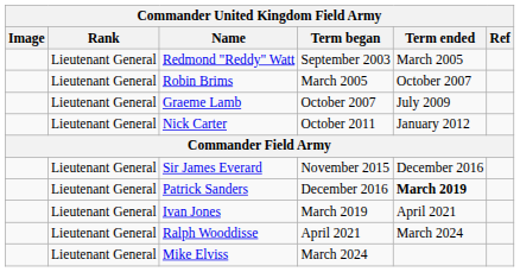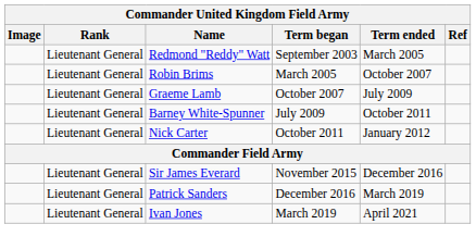+ row: Lieutenant General | Barney White-Spunner | July 2009 | October 2011
Patrick Sanders | Term ended: bold -> normal
- row: Lieutenant General | Ralph Wooddisse | April 2021 | March 2024
- row: Lieutenant General | Mike Elviss | March 2024
